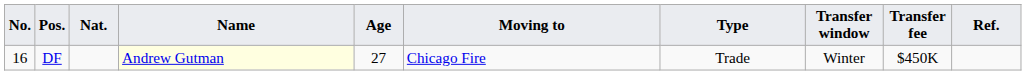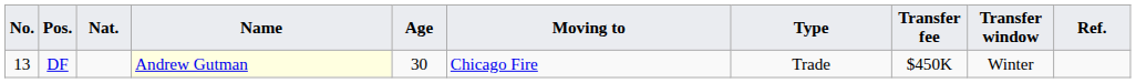columns swapped: Transfer window <-> Transfer fee
DF | Νο.: 16 -> 13
DF | Age: 27 -> 30
